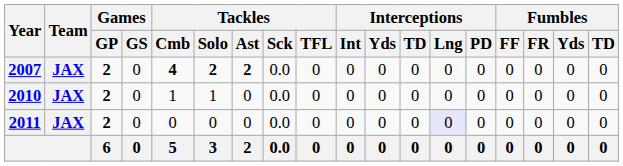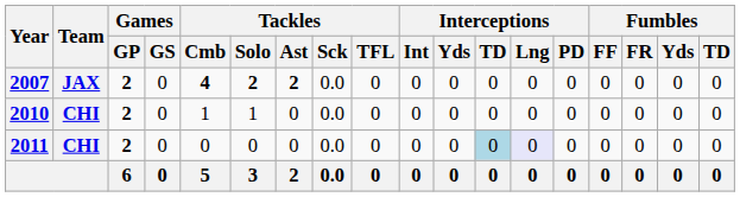2010 | Team: JAX -> CHI
2011 | Team: JAX -> CHI
2011 | Interceptions / TD: no background -> lightblue background
